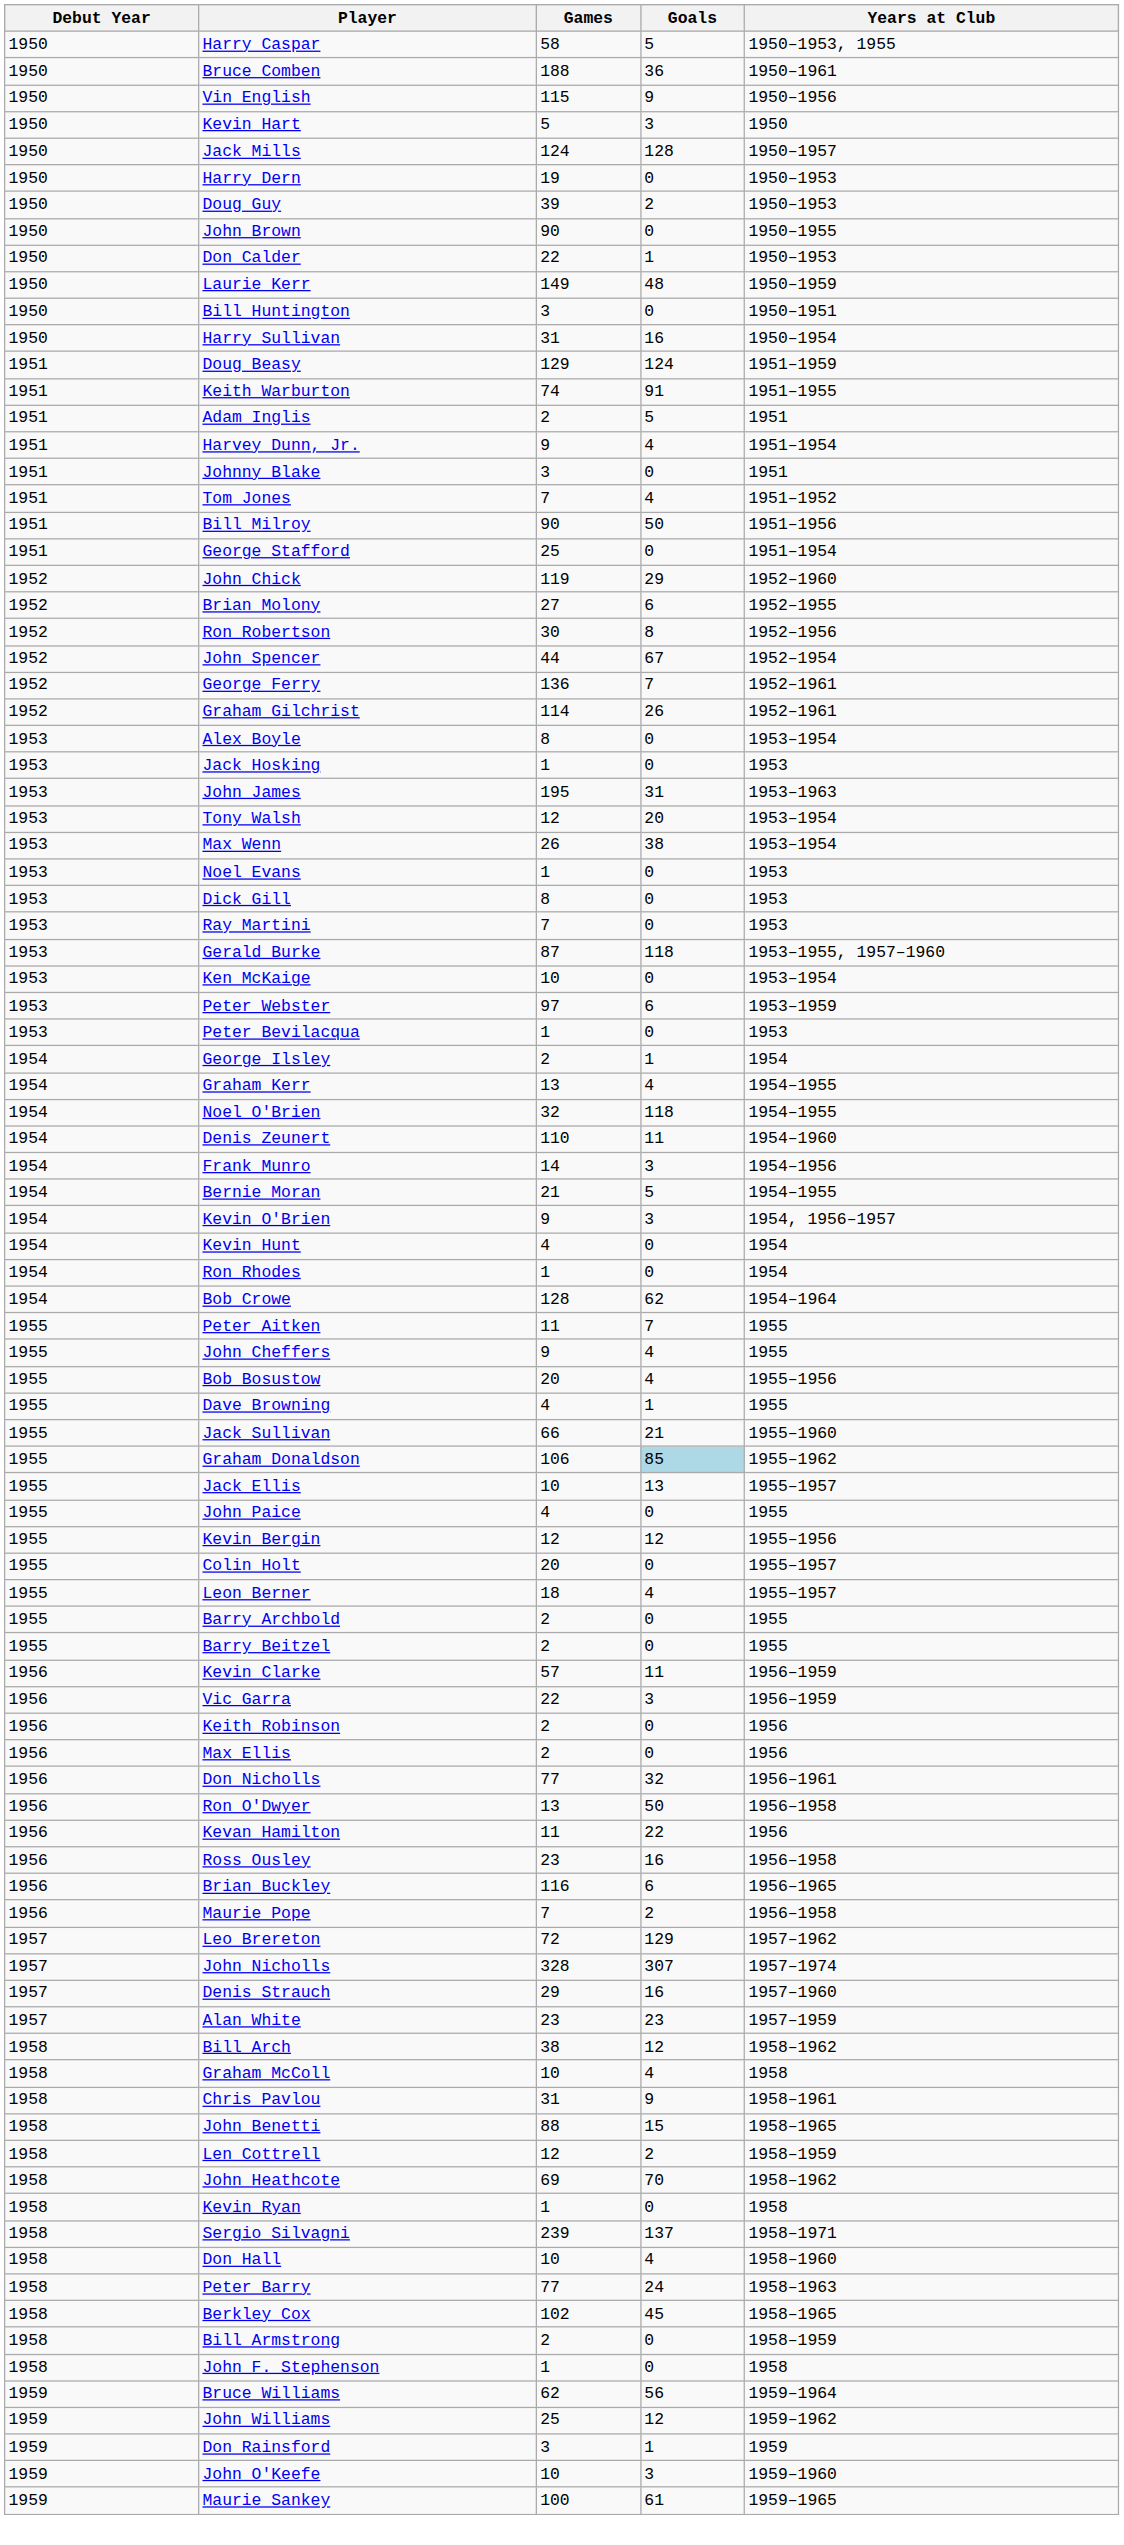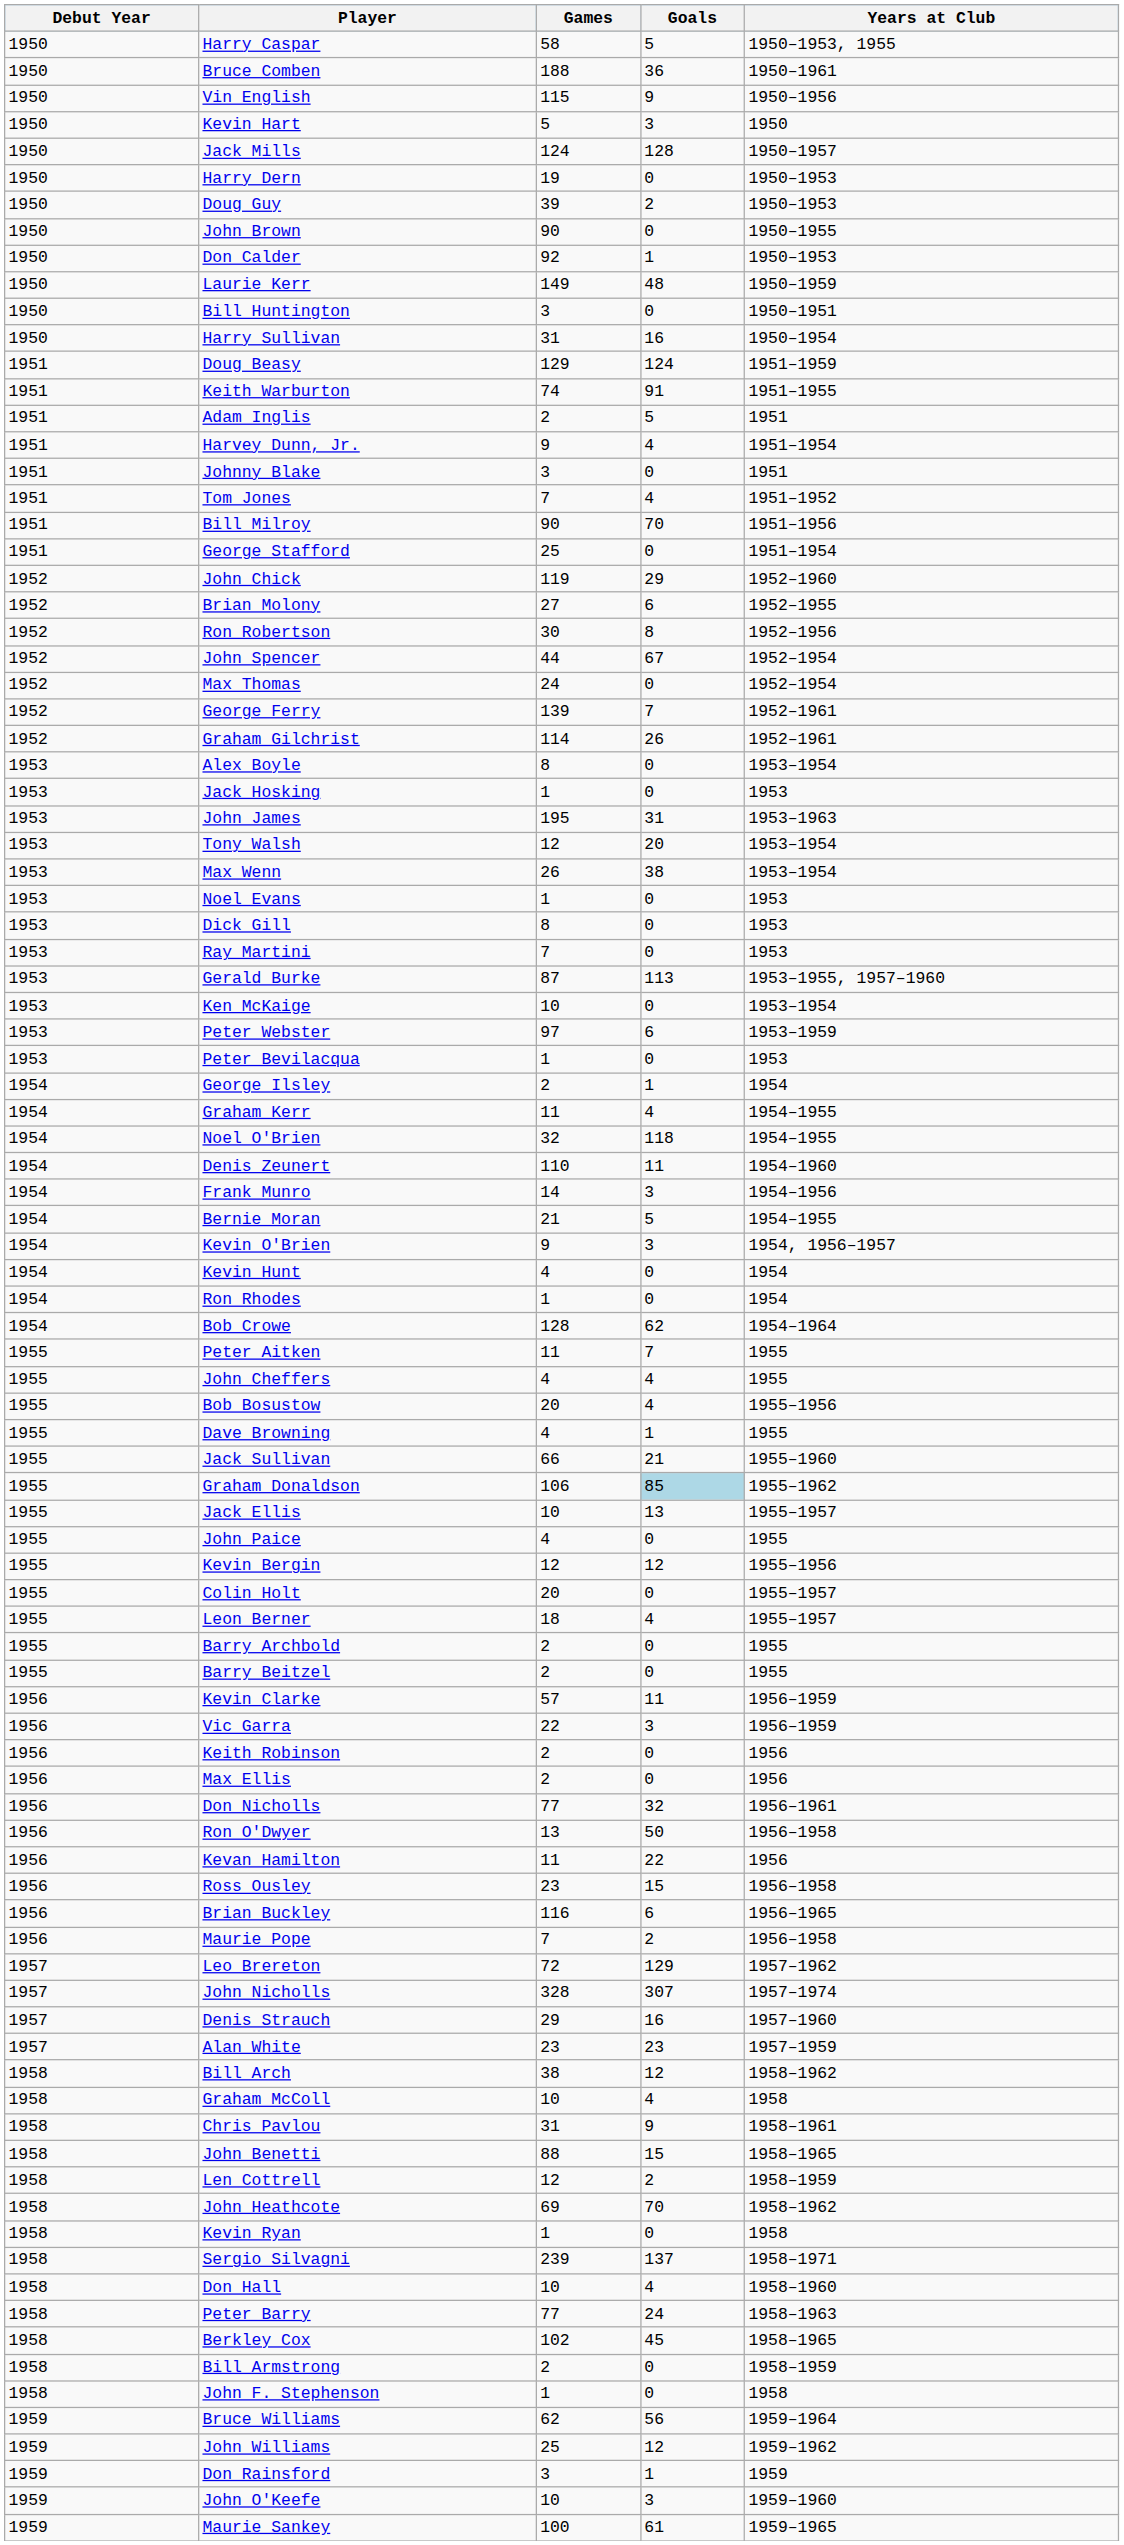Don Calder | Games: 22 -> 92
Bill Milroy | Goals: 50 -> 70
+ row: 1952 | Max Thomas | 24 | 0 | 1952–1954
George Ferry | Games: 136 -> 139
Gerald Burke | Goals: 118 -> 113
Graham Kerr | Games: 13 -> 11
John Cheffers | Games: 9 -> 4
Ross Ousley | Goals: 16 -> 15
